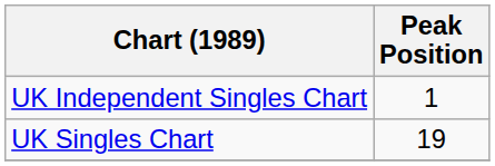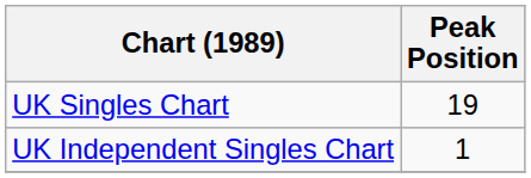rows swapped: UK Singles Chart <-> UK Independent Singles Chart
